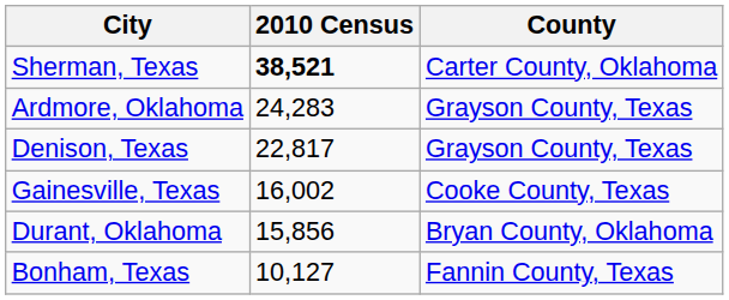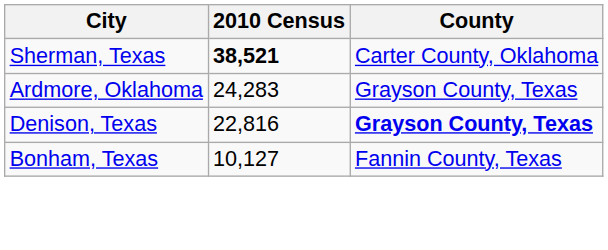Denison, Texas | 2010 Census: 22,817 -> 22,816
Denison, Texas | County: normal -> bold
- row: Gainesville, Texas | 16,002 | Cooke County, Texas
- row: Durant, Oklahoma | 15,856 | Bryan County, Oklahoma
